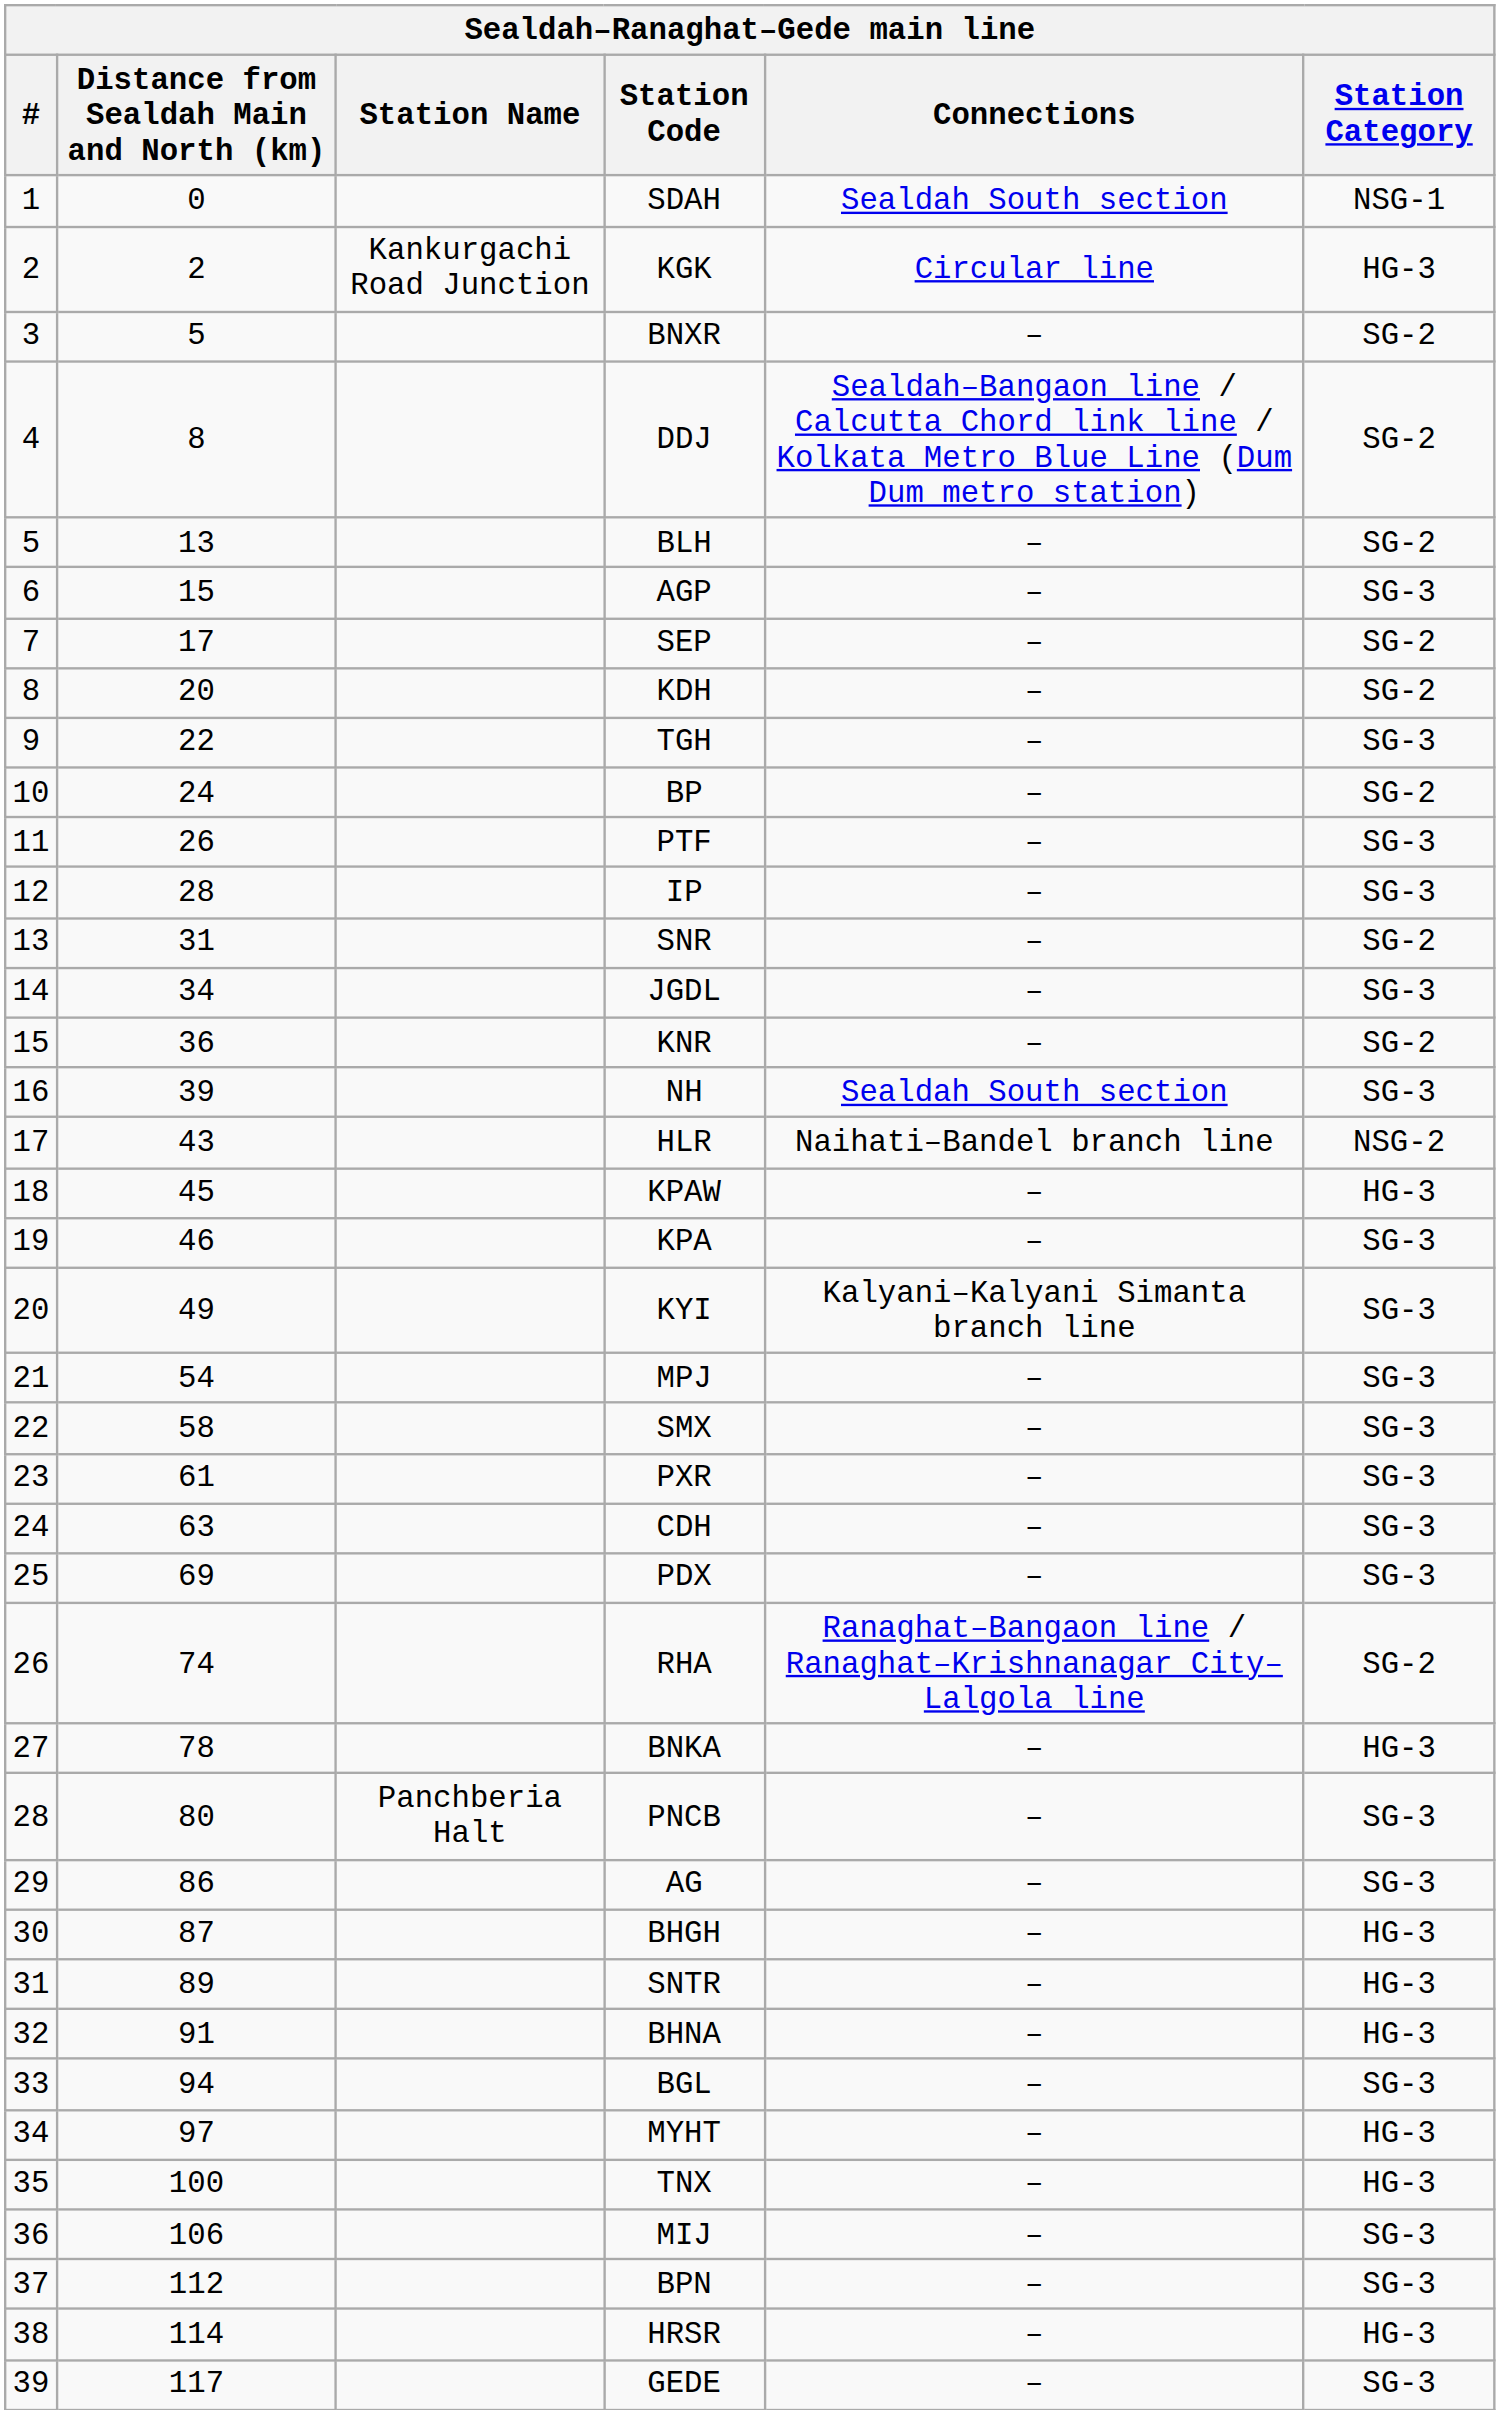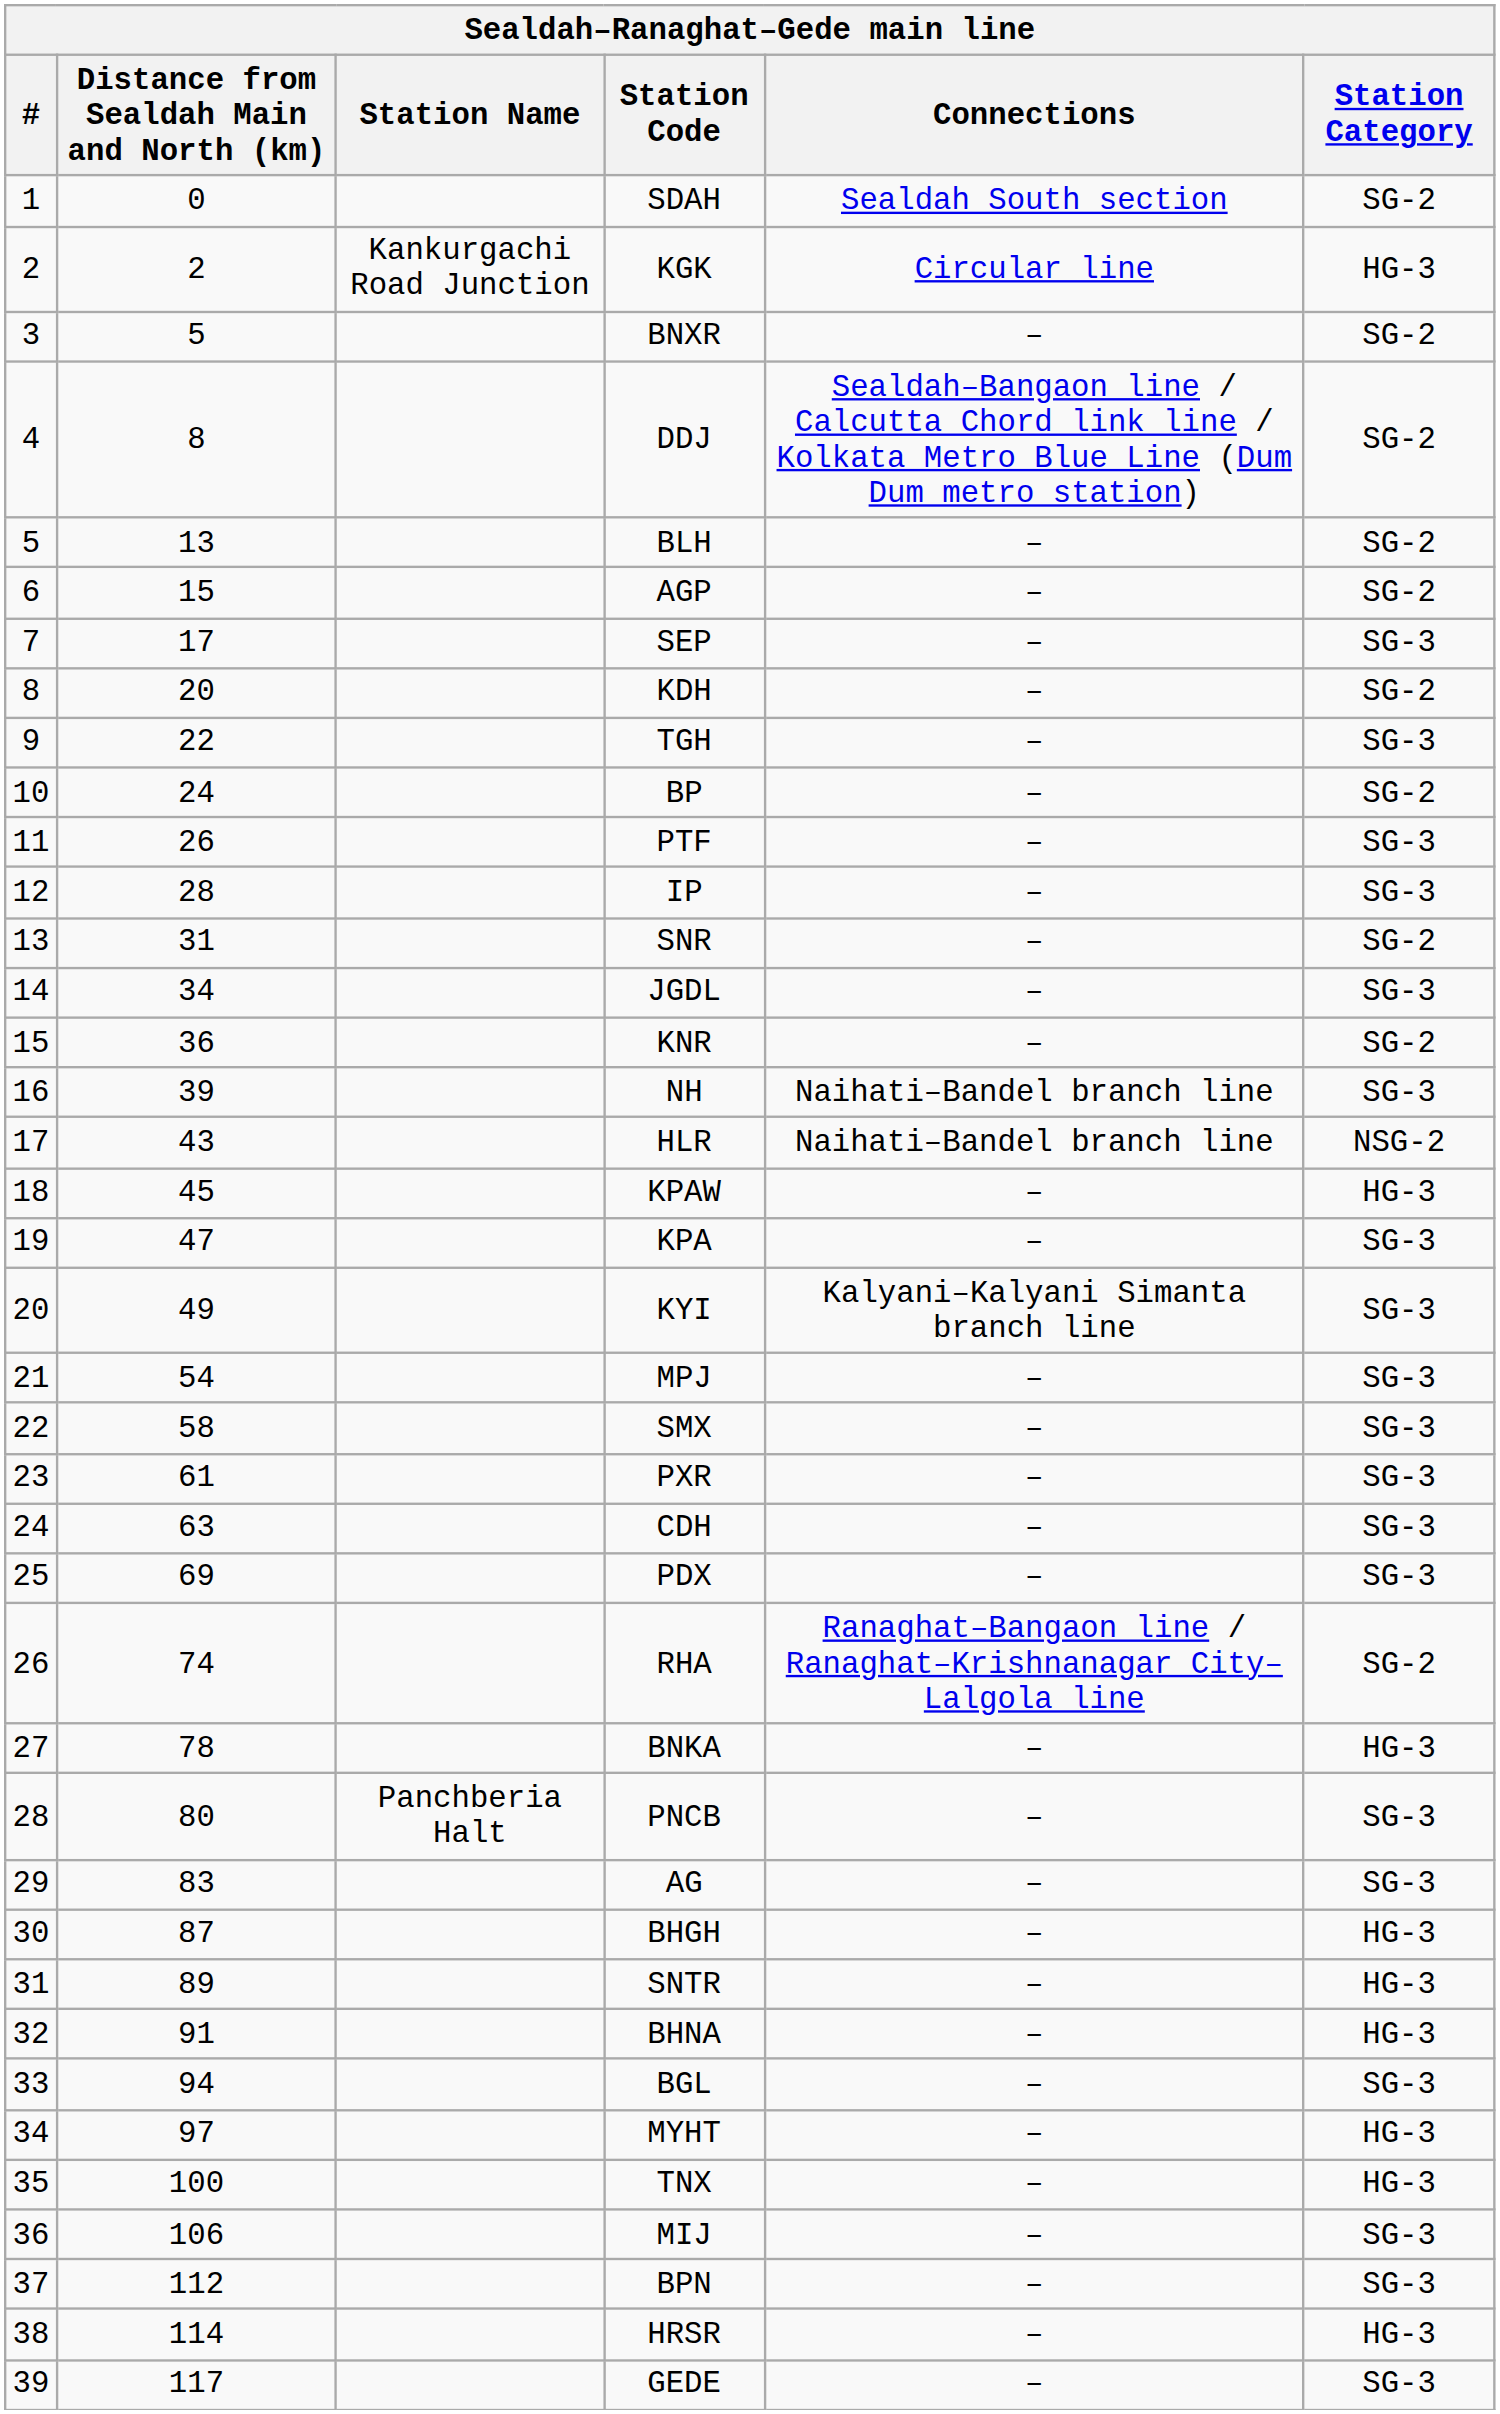SDAH | Station Category: NSG-1 -> SG-2
AGP | Station Category: SG-3 -> SG-2
SEP | Station Category: SG-2 -> SG-3
NH | Connections: Sealdah South section -> Naihati–Bandel branch line
KPA | Distance from Sealdah Main and North (km): 46 -> 47
AG | Distance from Sealdah Main and North (km): 86 -> 83
